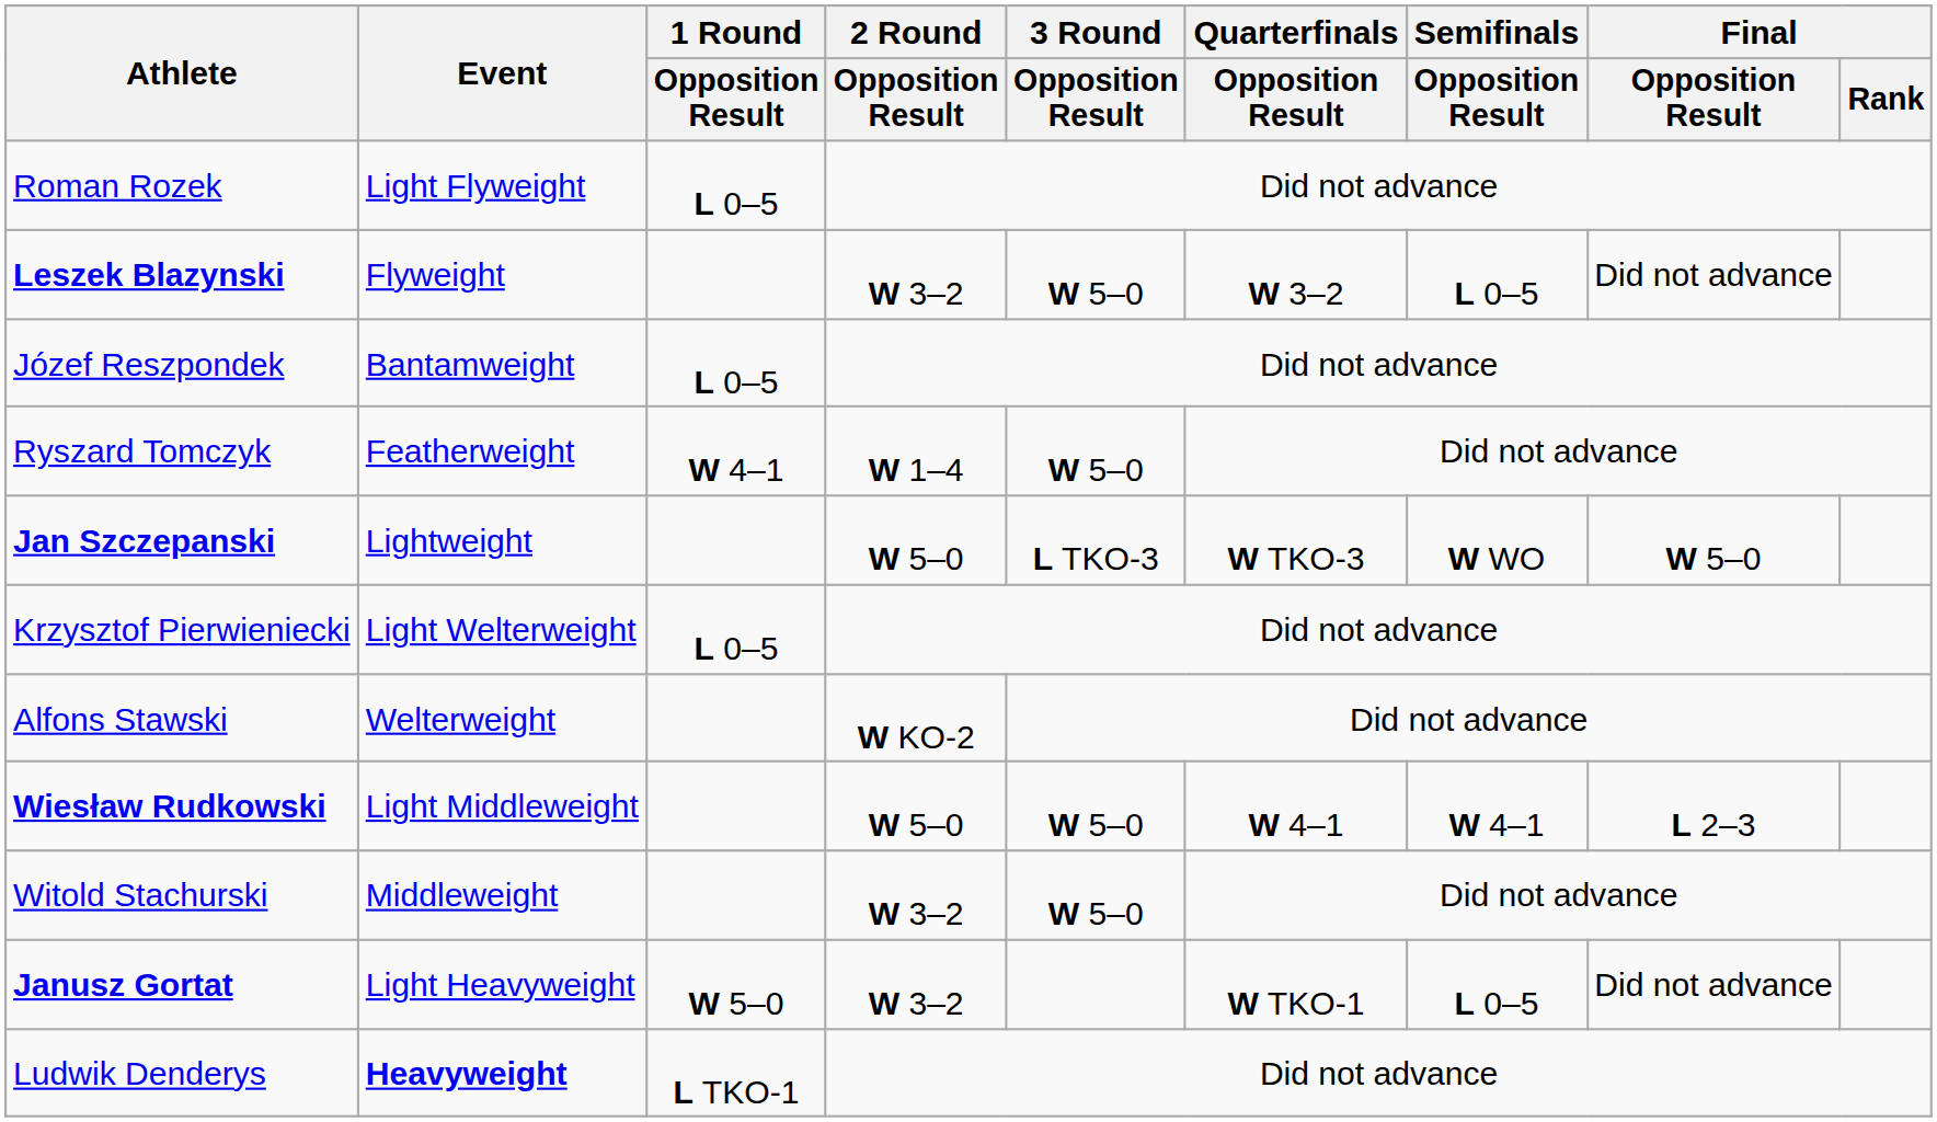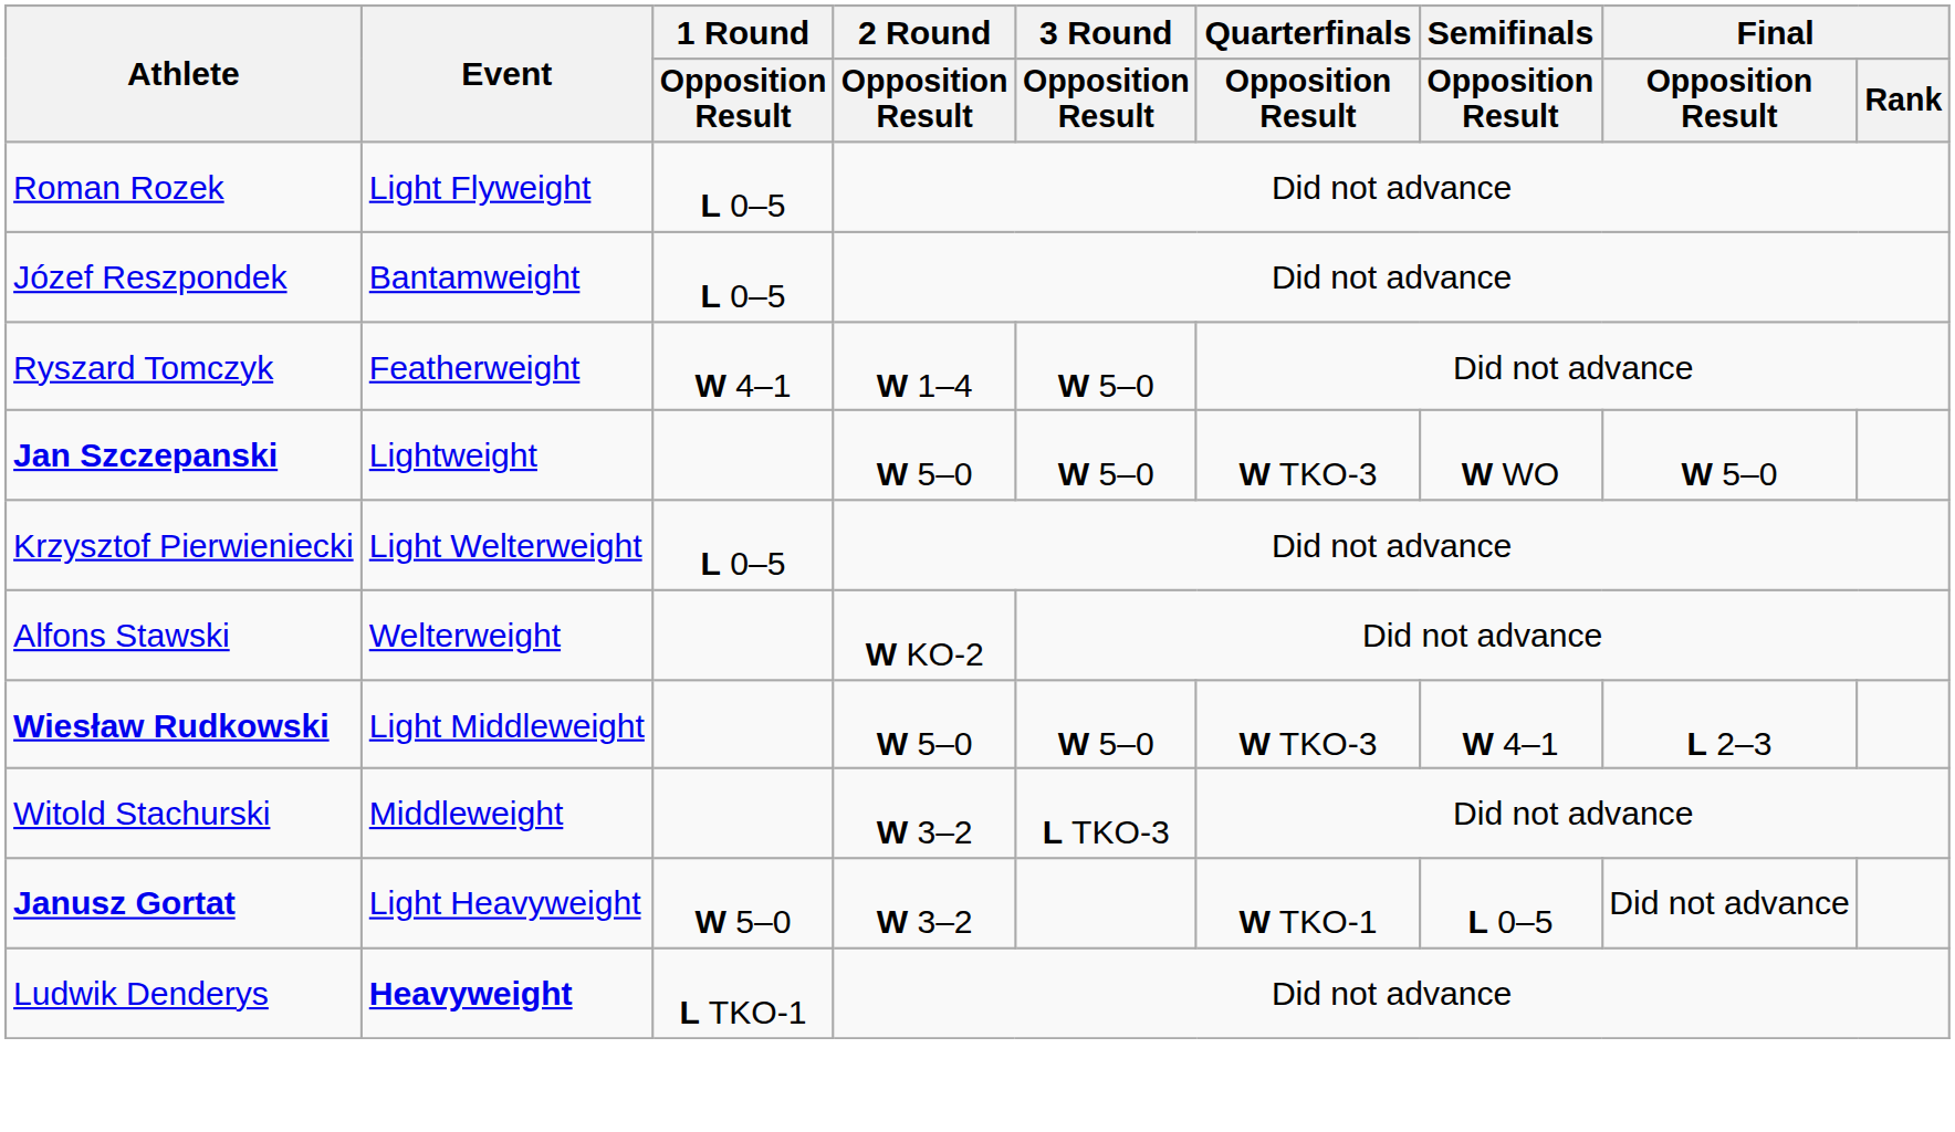- row: Leszek Blazynski | Flyweight | W 3–2 | W 5–0 | W 3–2 | L 0–5 | Did not advance
Jan Szczepanski | 3 Round / Opposition Result: L TKO-3 -> W 5–0
Wiesław Rudkowski | Quarterfinals / Opposition Result: W 4–1 -> W TKO-3
Witold Stachurski | 3 Round / Opposition Result: W 5–0 -> L TKO-3
